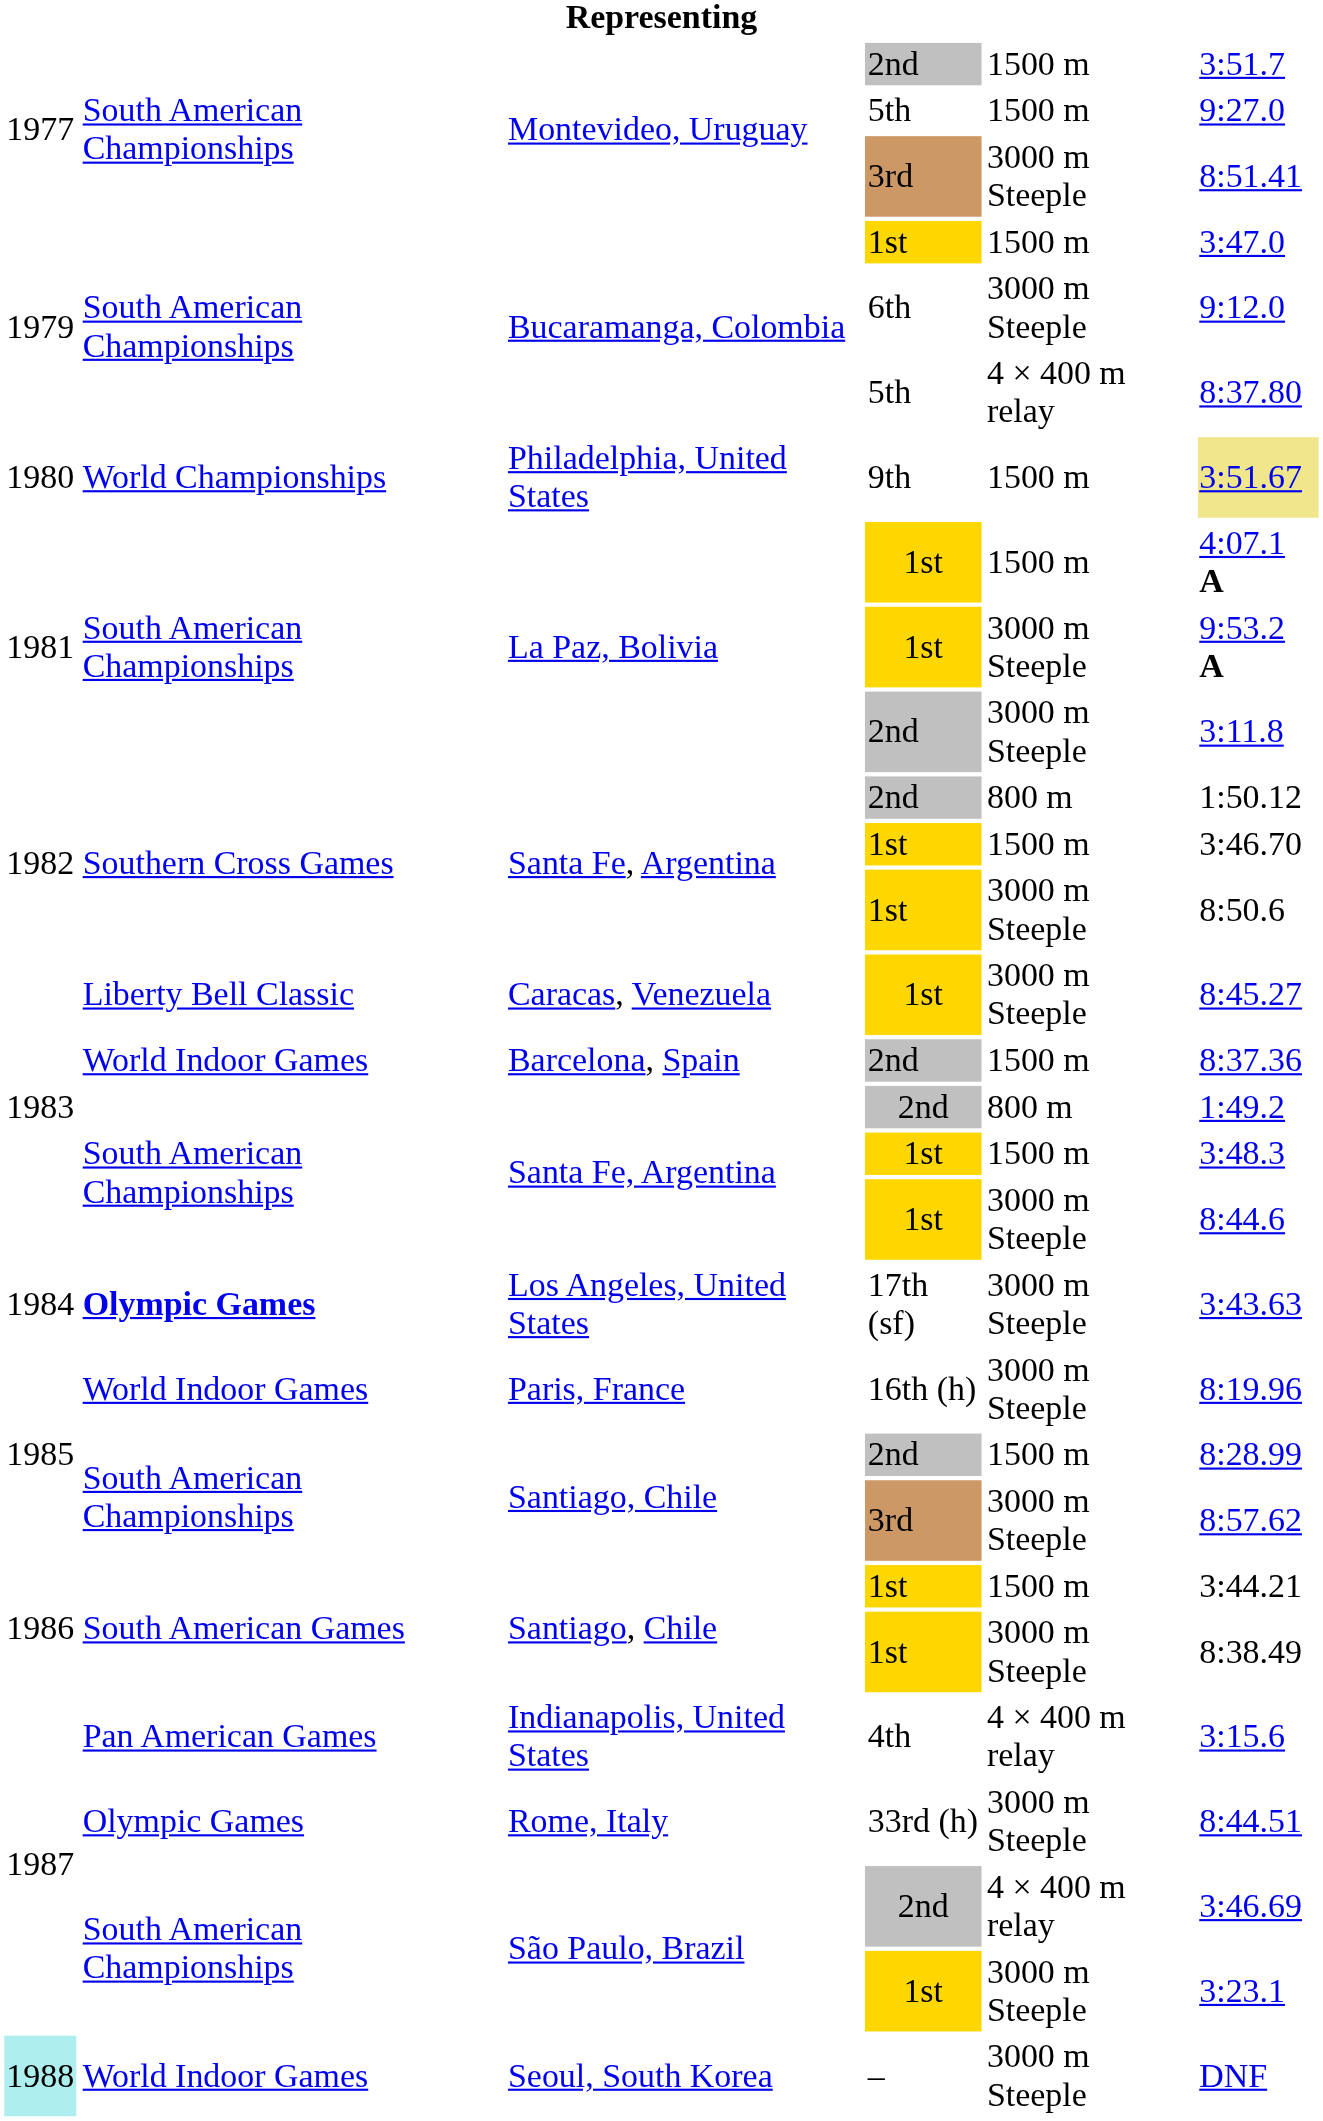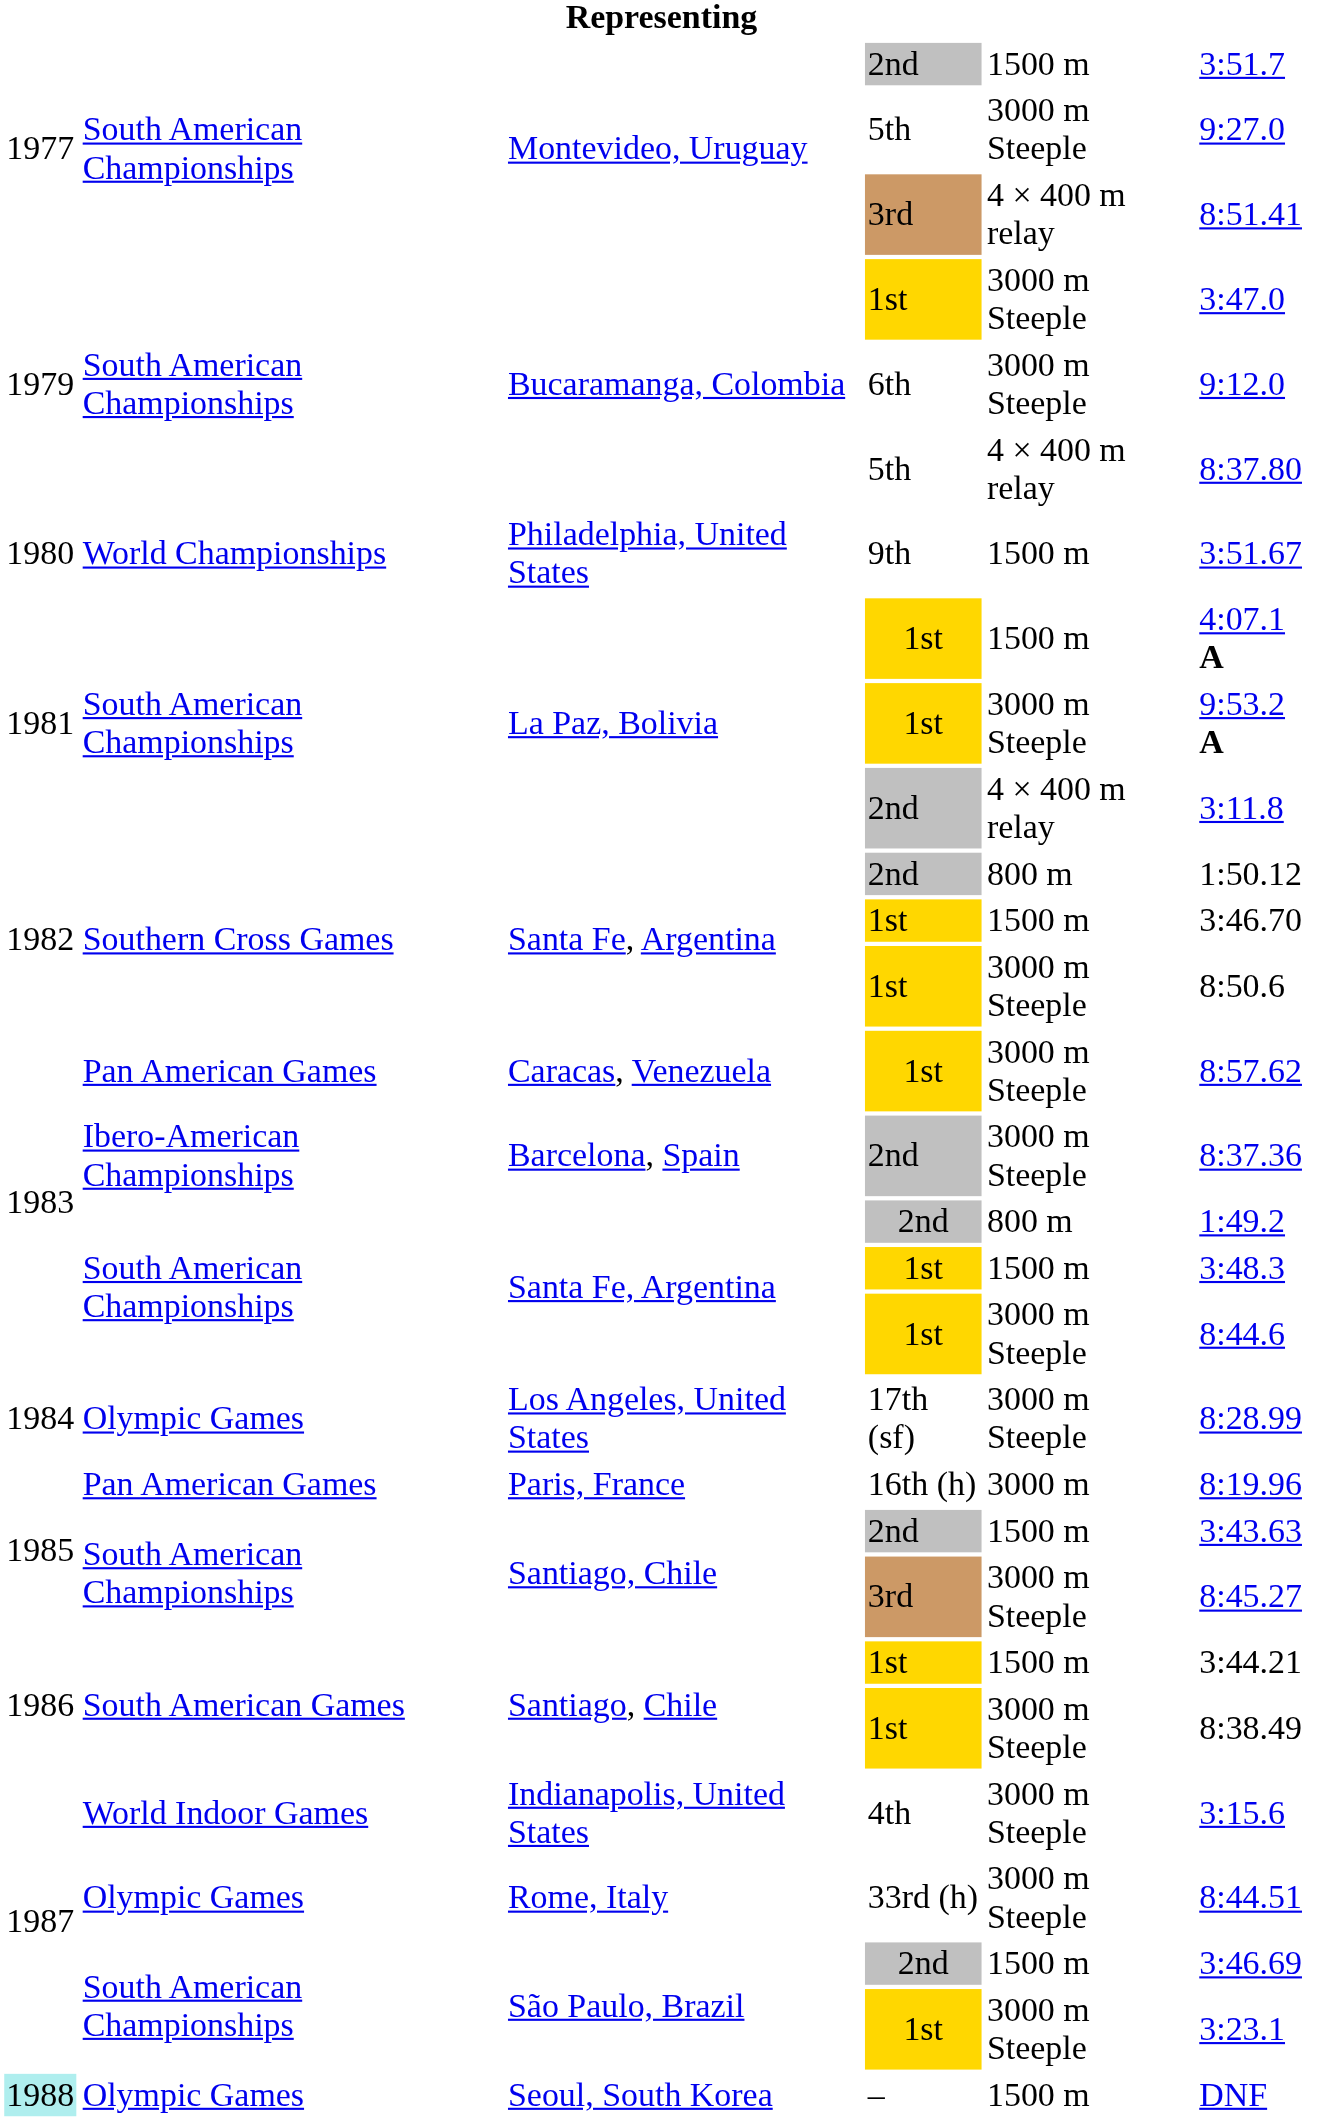Montevideo, Uruguay / 5th | column 5: 1500 m -> 3000 m Steeple
Montevideo, Uruguay / 3rd | column 5: 3000 m Steeple -> 4 × 400 m relay
Bucaramanga, Colombia / 1st | column 5: 1500 m -> 3000 m Steeple
Philadelphia, United States | column 6: khaki background -> no background
La Paz, Bolivia / 2nd | column 5: 3000 m Steeple -> 4 × 400 m relay
Caracas, Venezuela | column 2: Liberty Bell Classic -> Pan American Games
Caracas, Venezuela | column 6: 8:45.27 -> 8:57.62
Barcelona, Spain | column 2: World Indoor Games -> Ibero-American Championships
Barcelona, Spain | column 5: 1500 m -> 3000 m Steeple
Los Angeles, United States | column 2: bold -> normal
Los Angeles, United States | column 6: 3:43.63 -> 8:28.99
Paris, France | column 2: World Indoor Games -> Pan American Games
Paris, France | column 5: 3000 m Steeple -> 3000 m
Santiago, Chile / 2nd | column 6: 8:28.99 -> 3:43.63
Santiago, Chile / 3rd | column 6: 8:57.62 -> 8:45.27
Indianapolis, United States | column 2: Pan American Games -> World Indoor Games
Indianapolis, United States | column 5: 4 × 400 m relay -> 3000 m Steeple
São Paulo, Brazil / 2nd | column 5: 4 × 400 m relay -> 1500 m
Seoul, South Korea | column 2: World Indoor Games -> Olympic Games
Seoul, South Korea | column 5: 3000 m Steeple -> 1500 m
